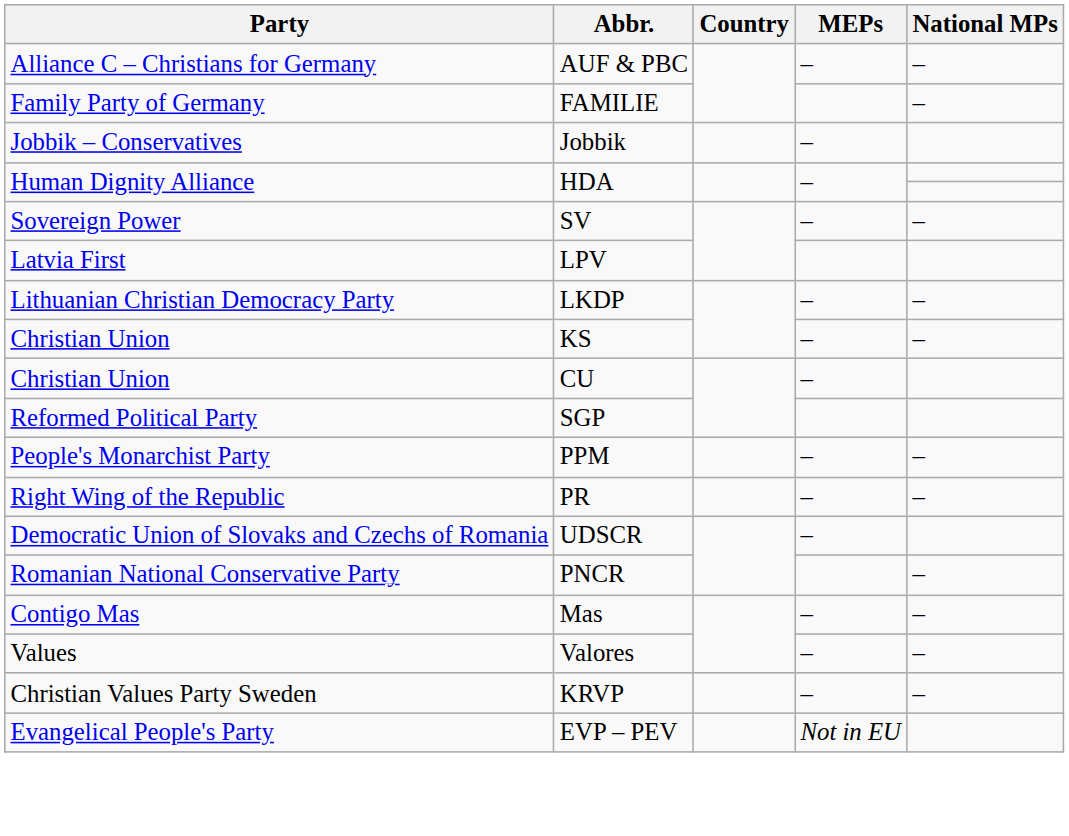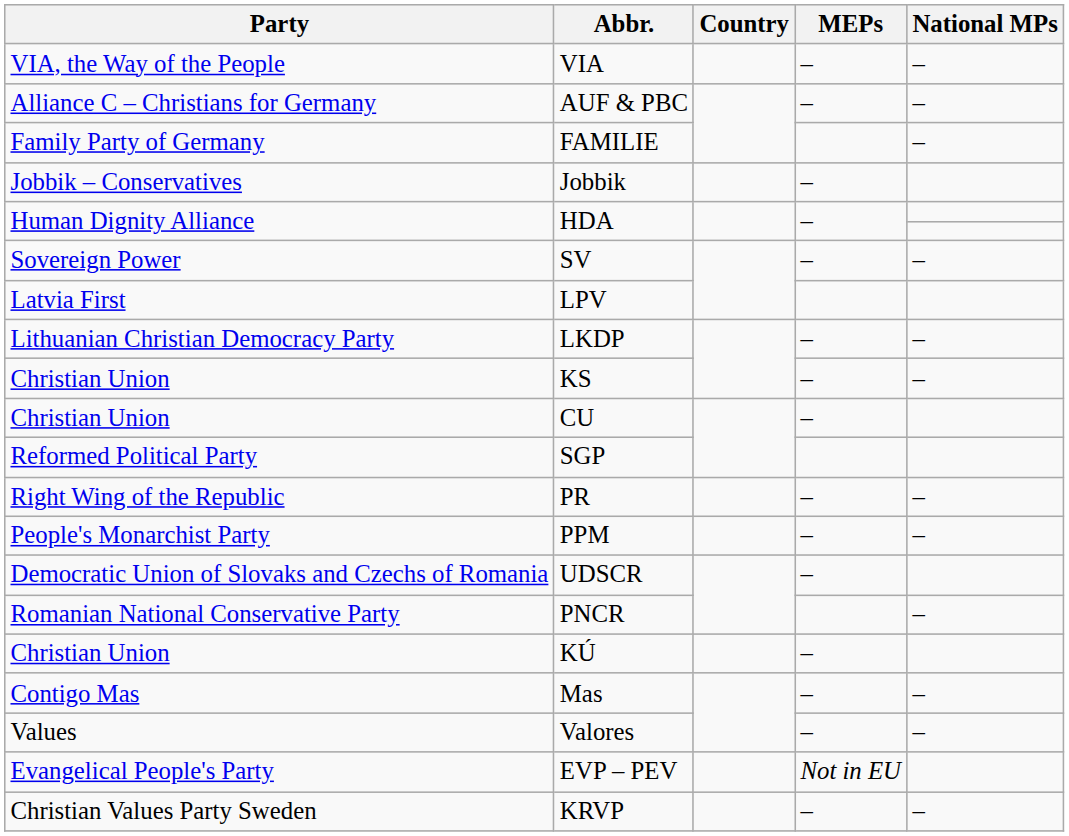+ row: VIA, the Way of the People | VIA | – | –
rows swapped: PR <-> PPM
+ row: Christian Union | KÚ | –
rows swapped: EVP – PEV <-> KRVP
